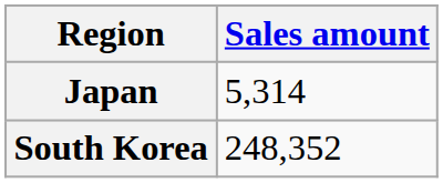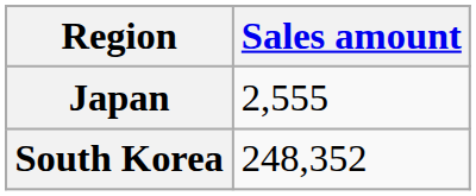Japan | Sales amount: 5,314 -> 2,555
